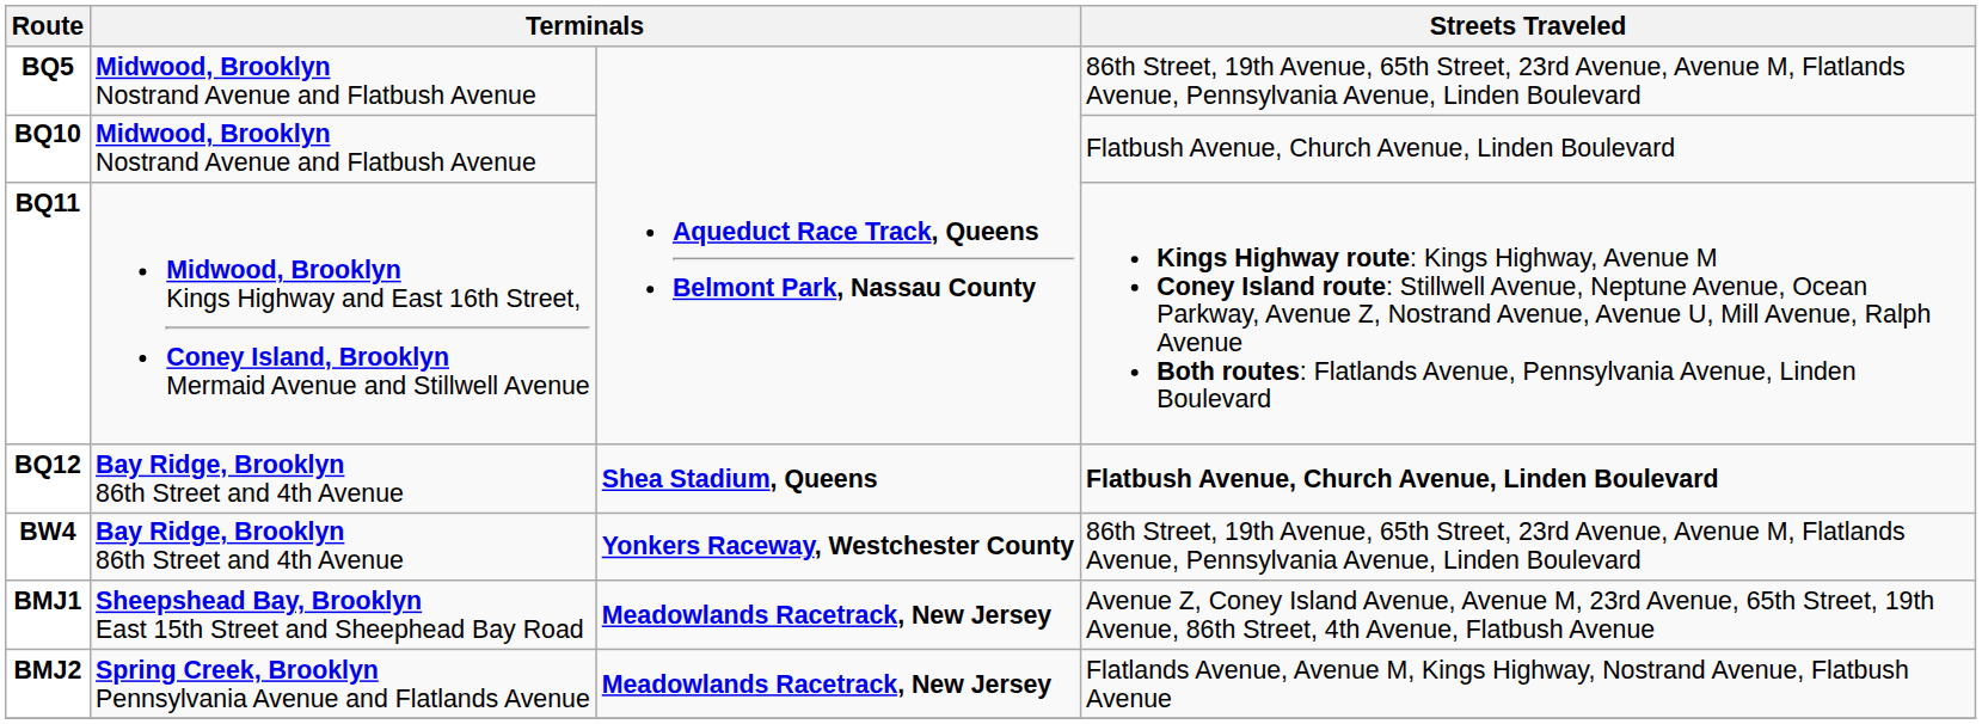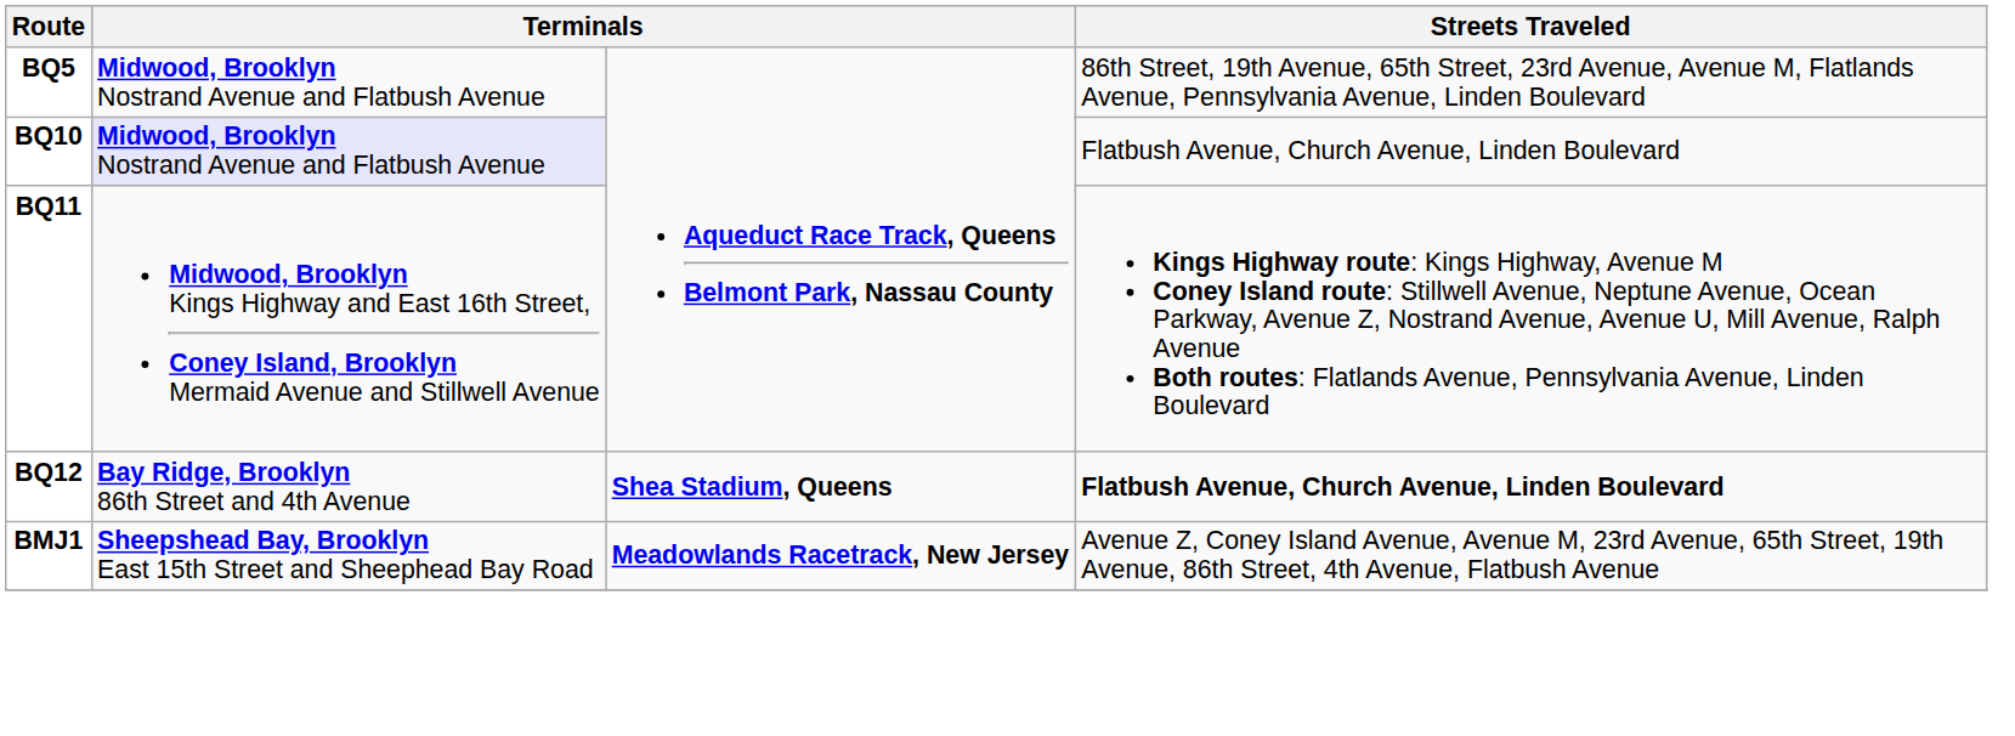BQ10 | column 2: no background -> lavender background
- row: BW4 | Bay Ridge, Brooklyn 86th Street and 4th Avenue | Yonkers Raceway, Westchester County | 86th Street, 19th Avenue, 65th Street, 23rd Avenue, Avenue M, Flatlands Avenue, Pennsylvania Avenue, Linden Boulevard
- row: BMJ2 | Spring Creek, Brooklyn Pennsylvania Avenue and Flatlands Avenue | Meadowlands Racetrack, New Jersey | Flatlands Avenue, Avenue M, Kings Highway, Nostrand Avenue, Flatbush Avenue
